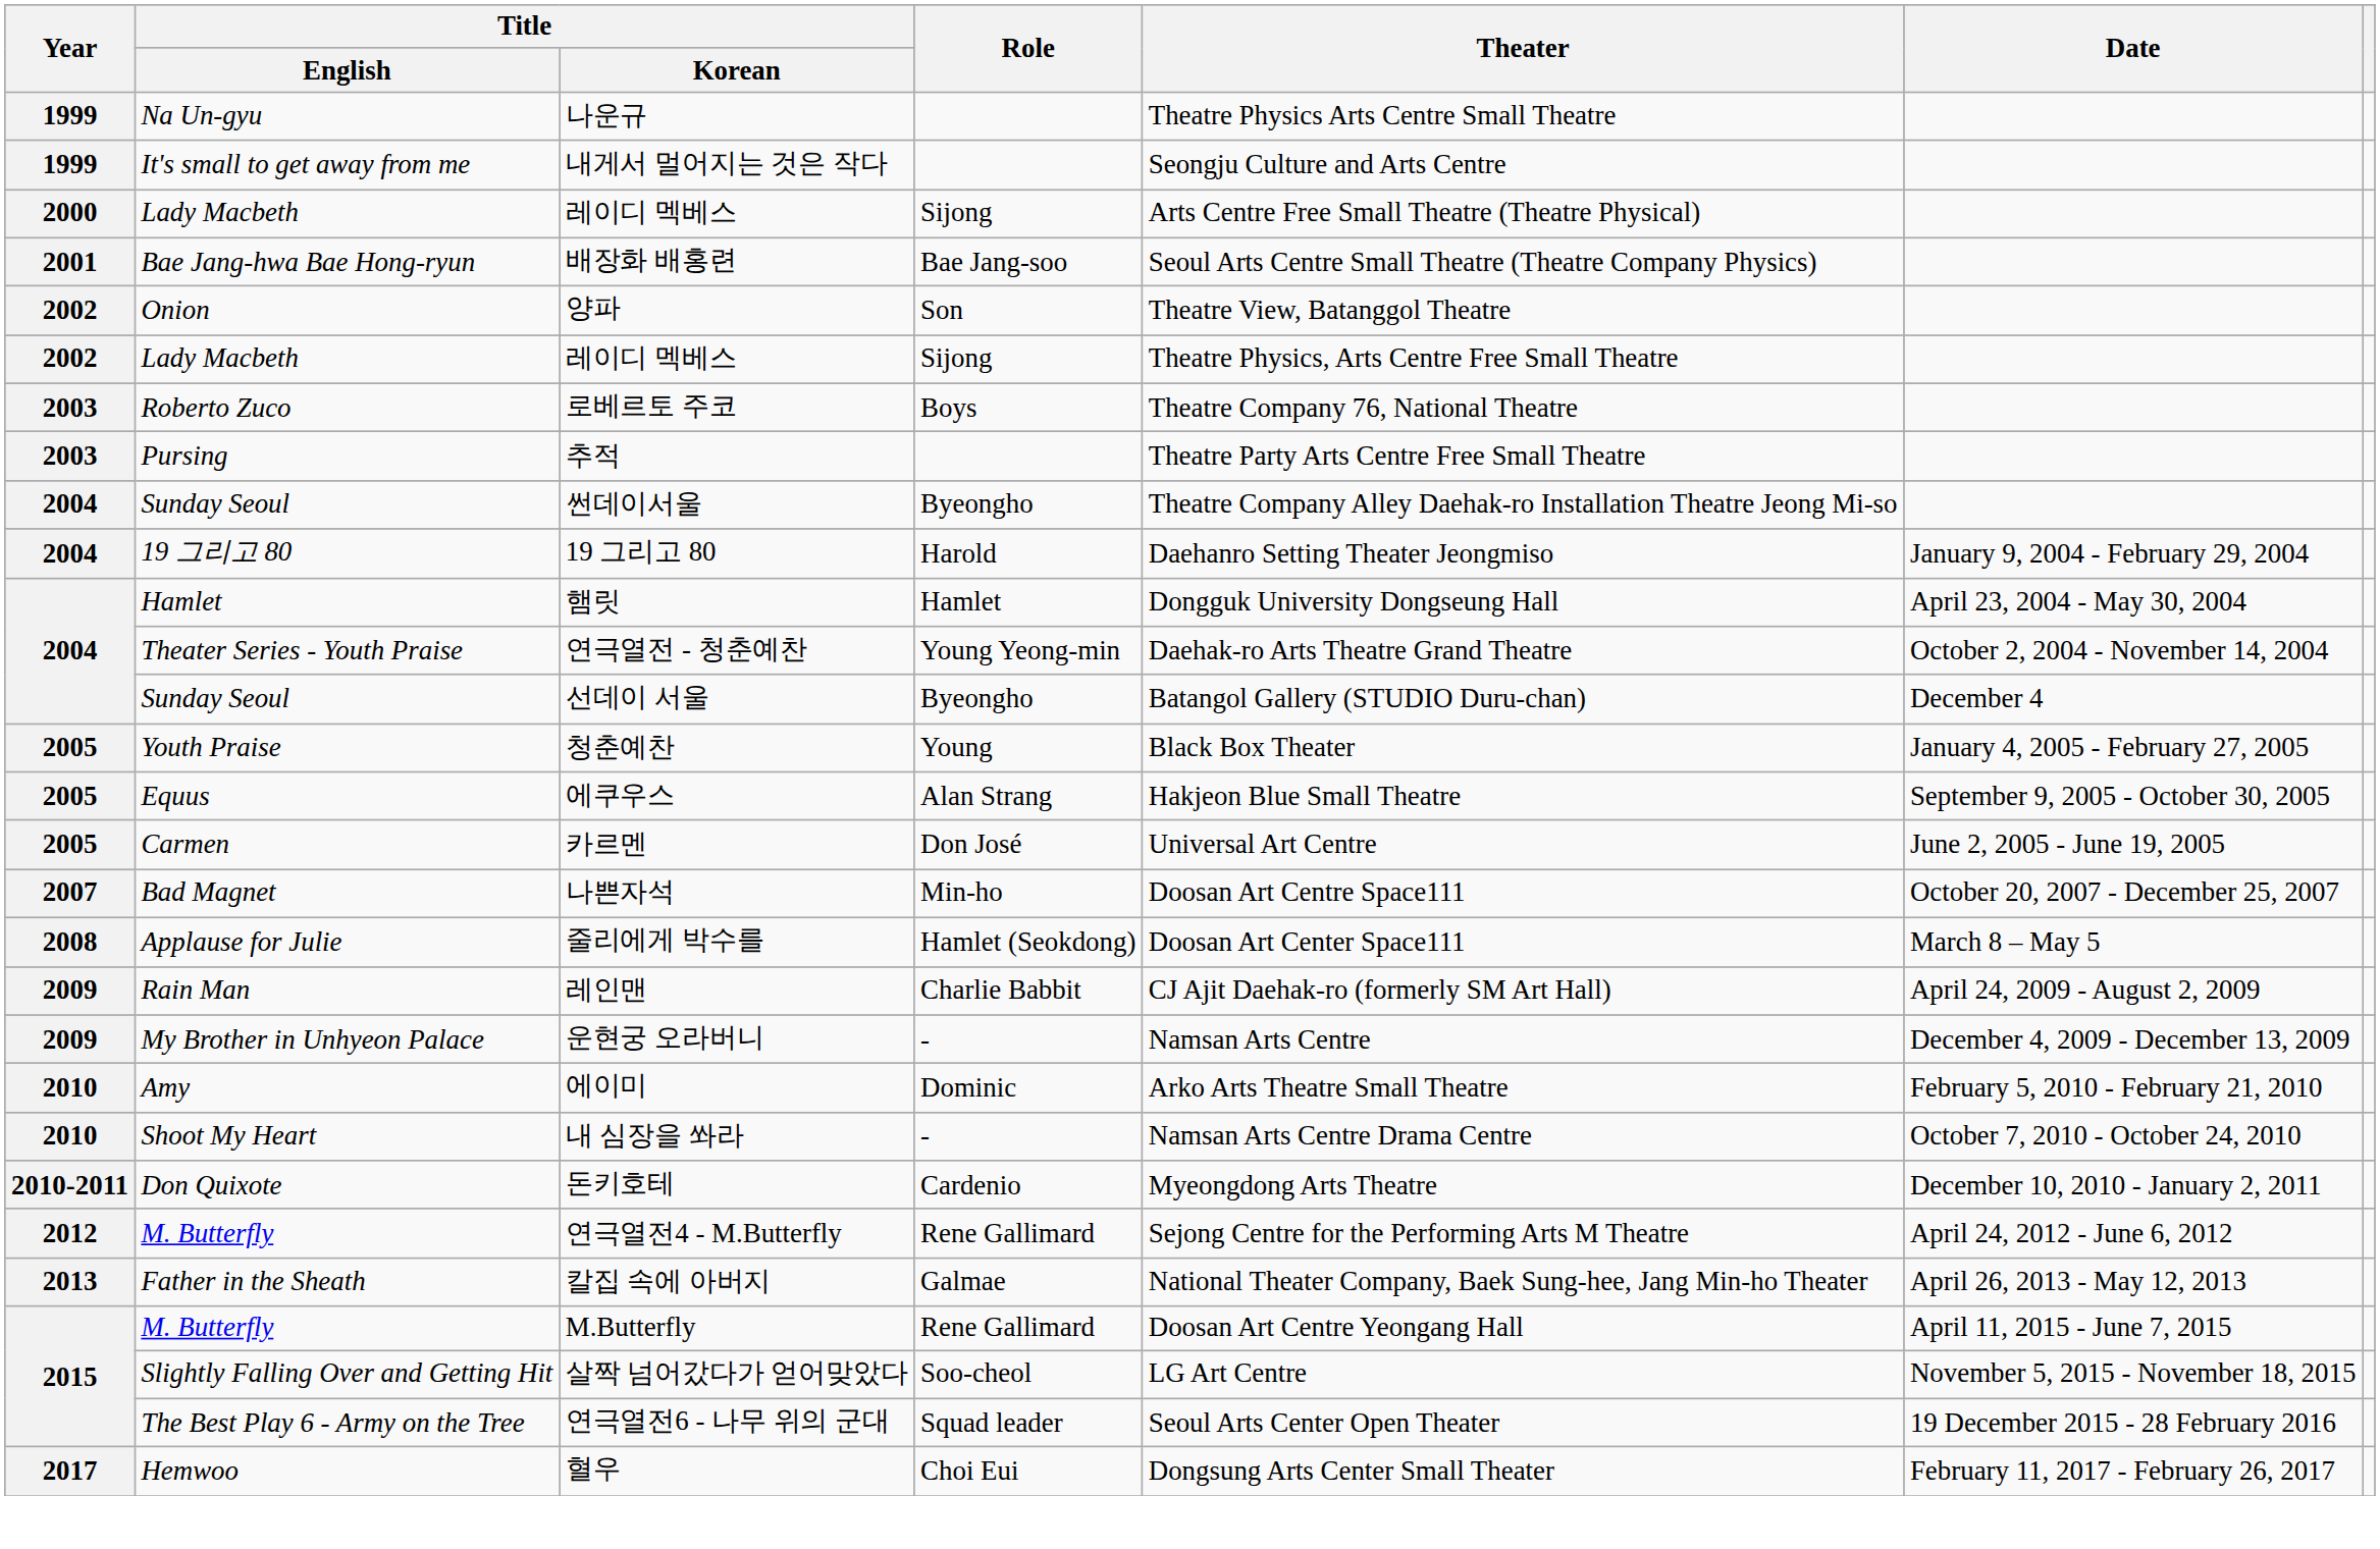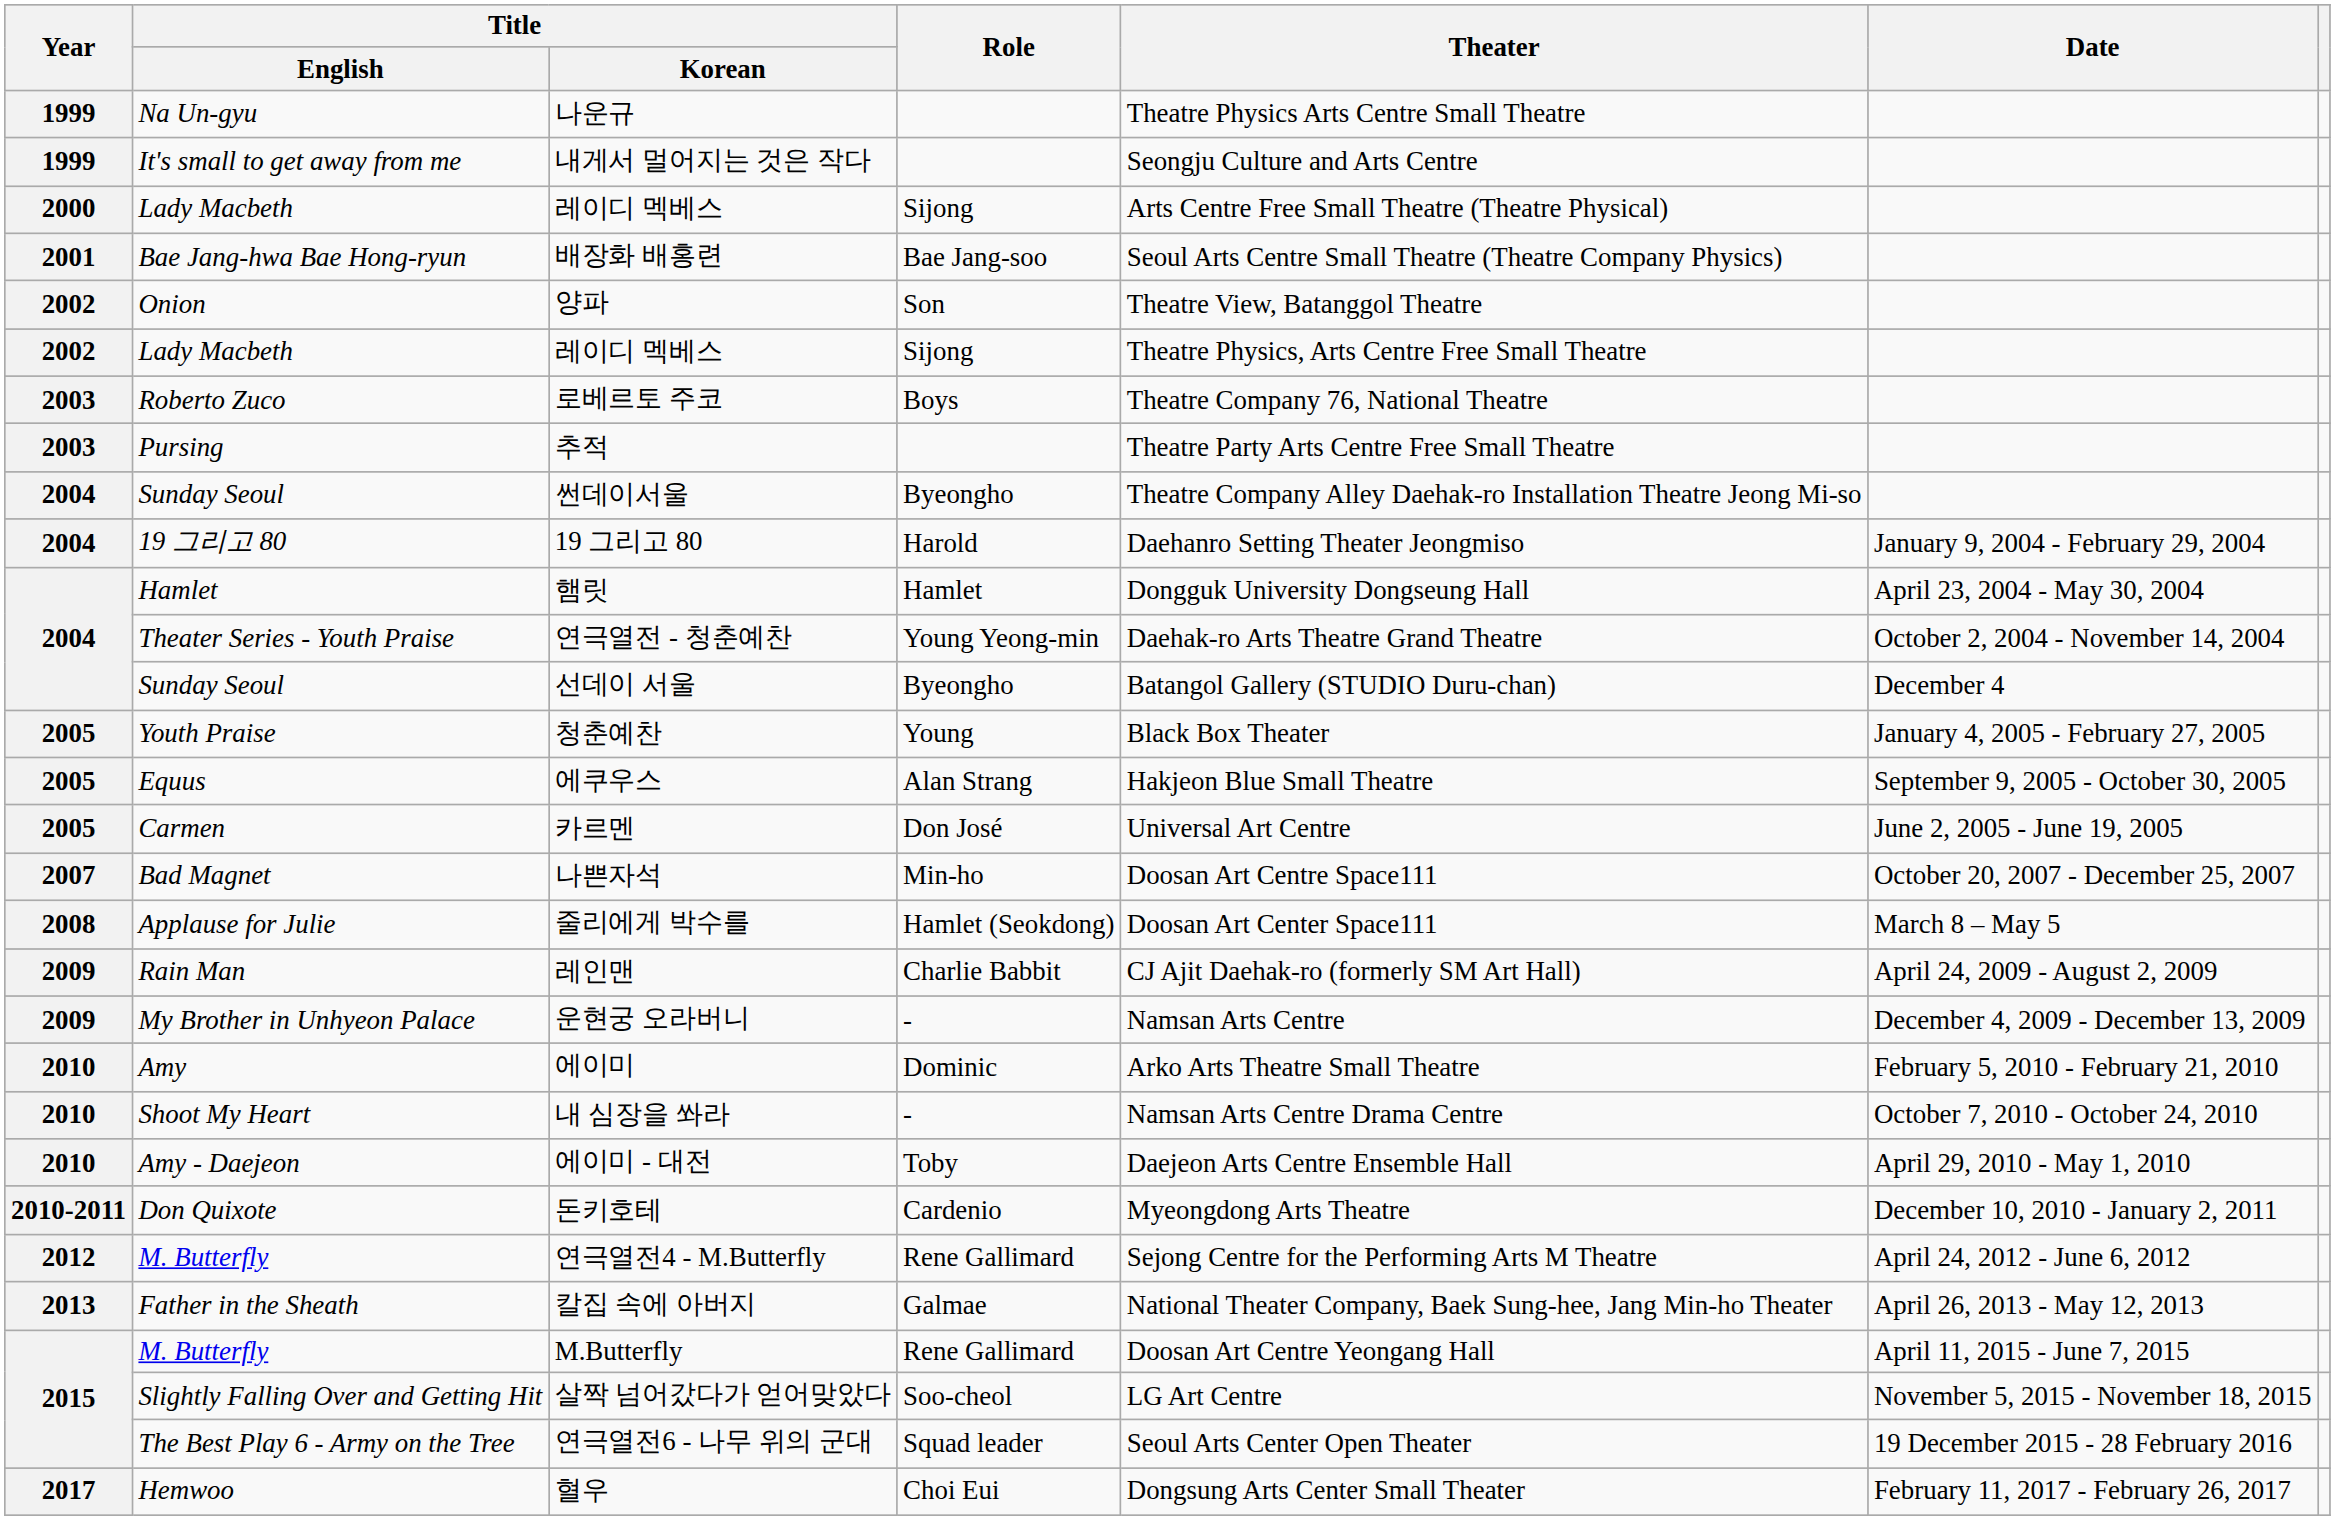+ row: 2010 | Amy - Daejeon | 에이미 - 대전 | Toby | Daejeon Arts Centre Ensemble Hall | April 29, 2010 - May 1, 2010
